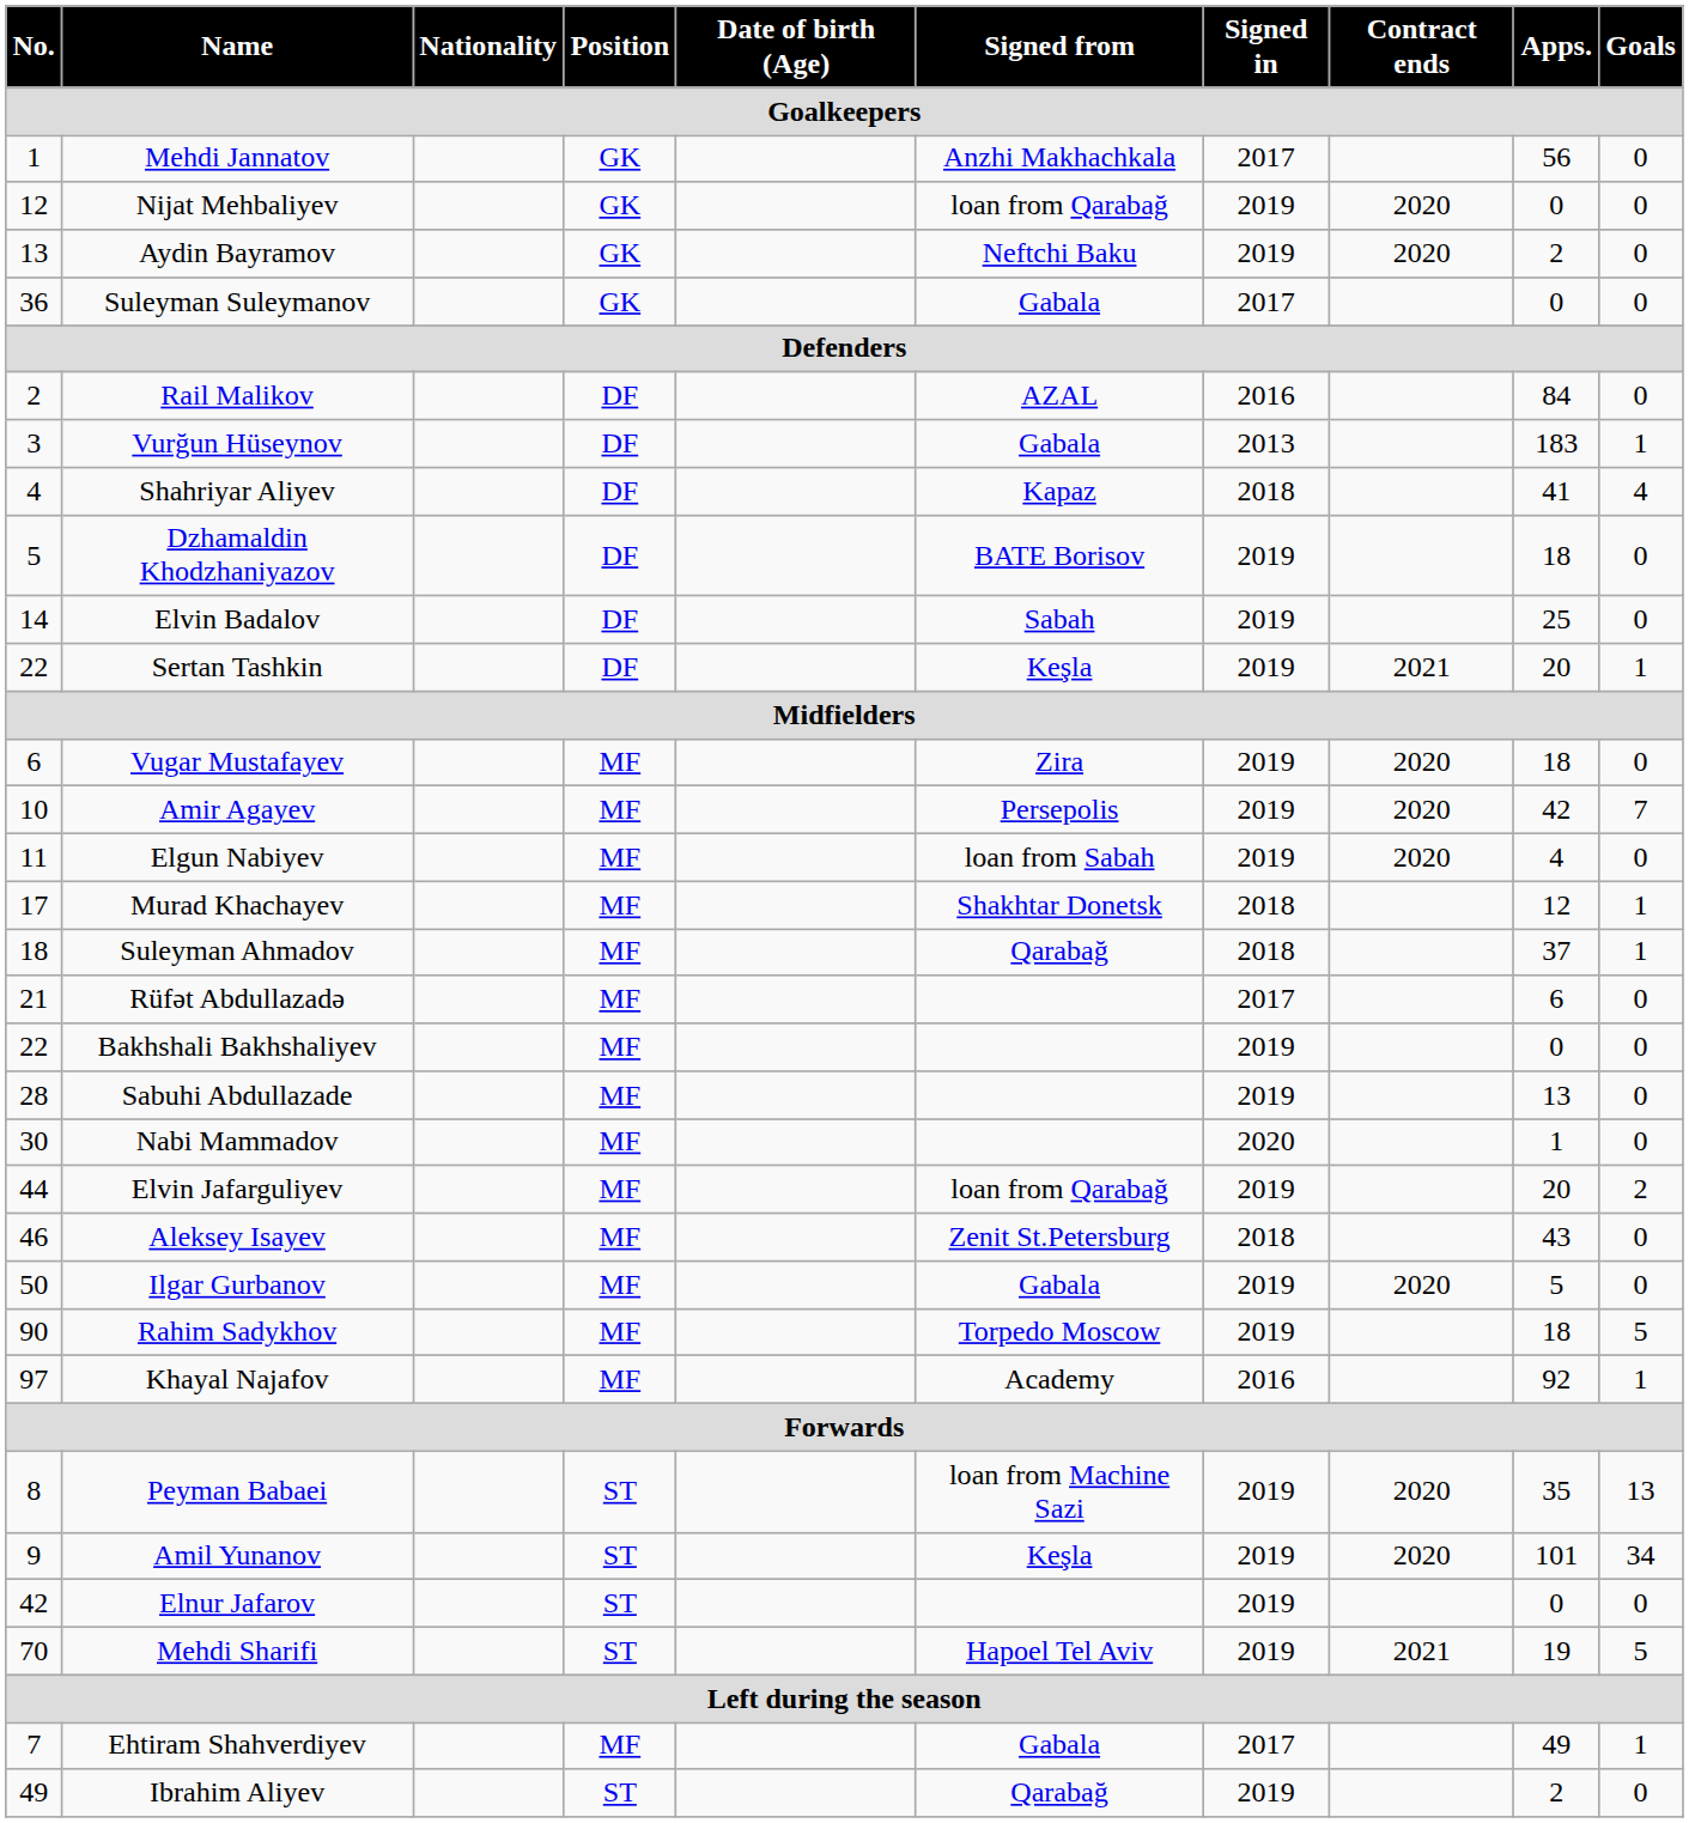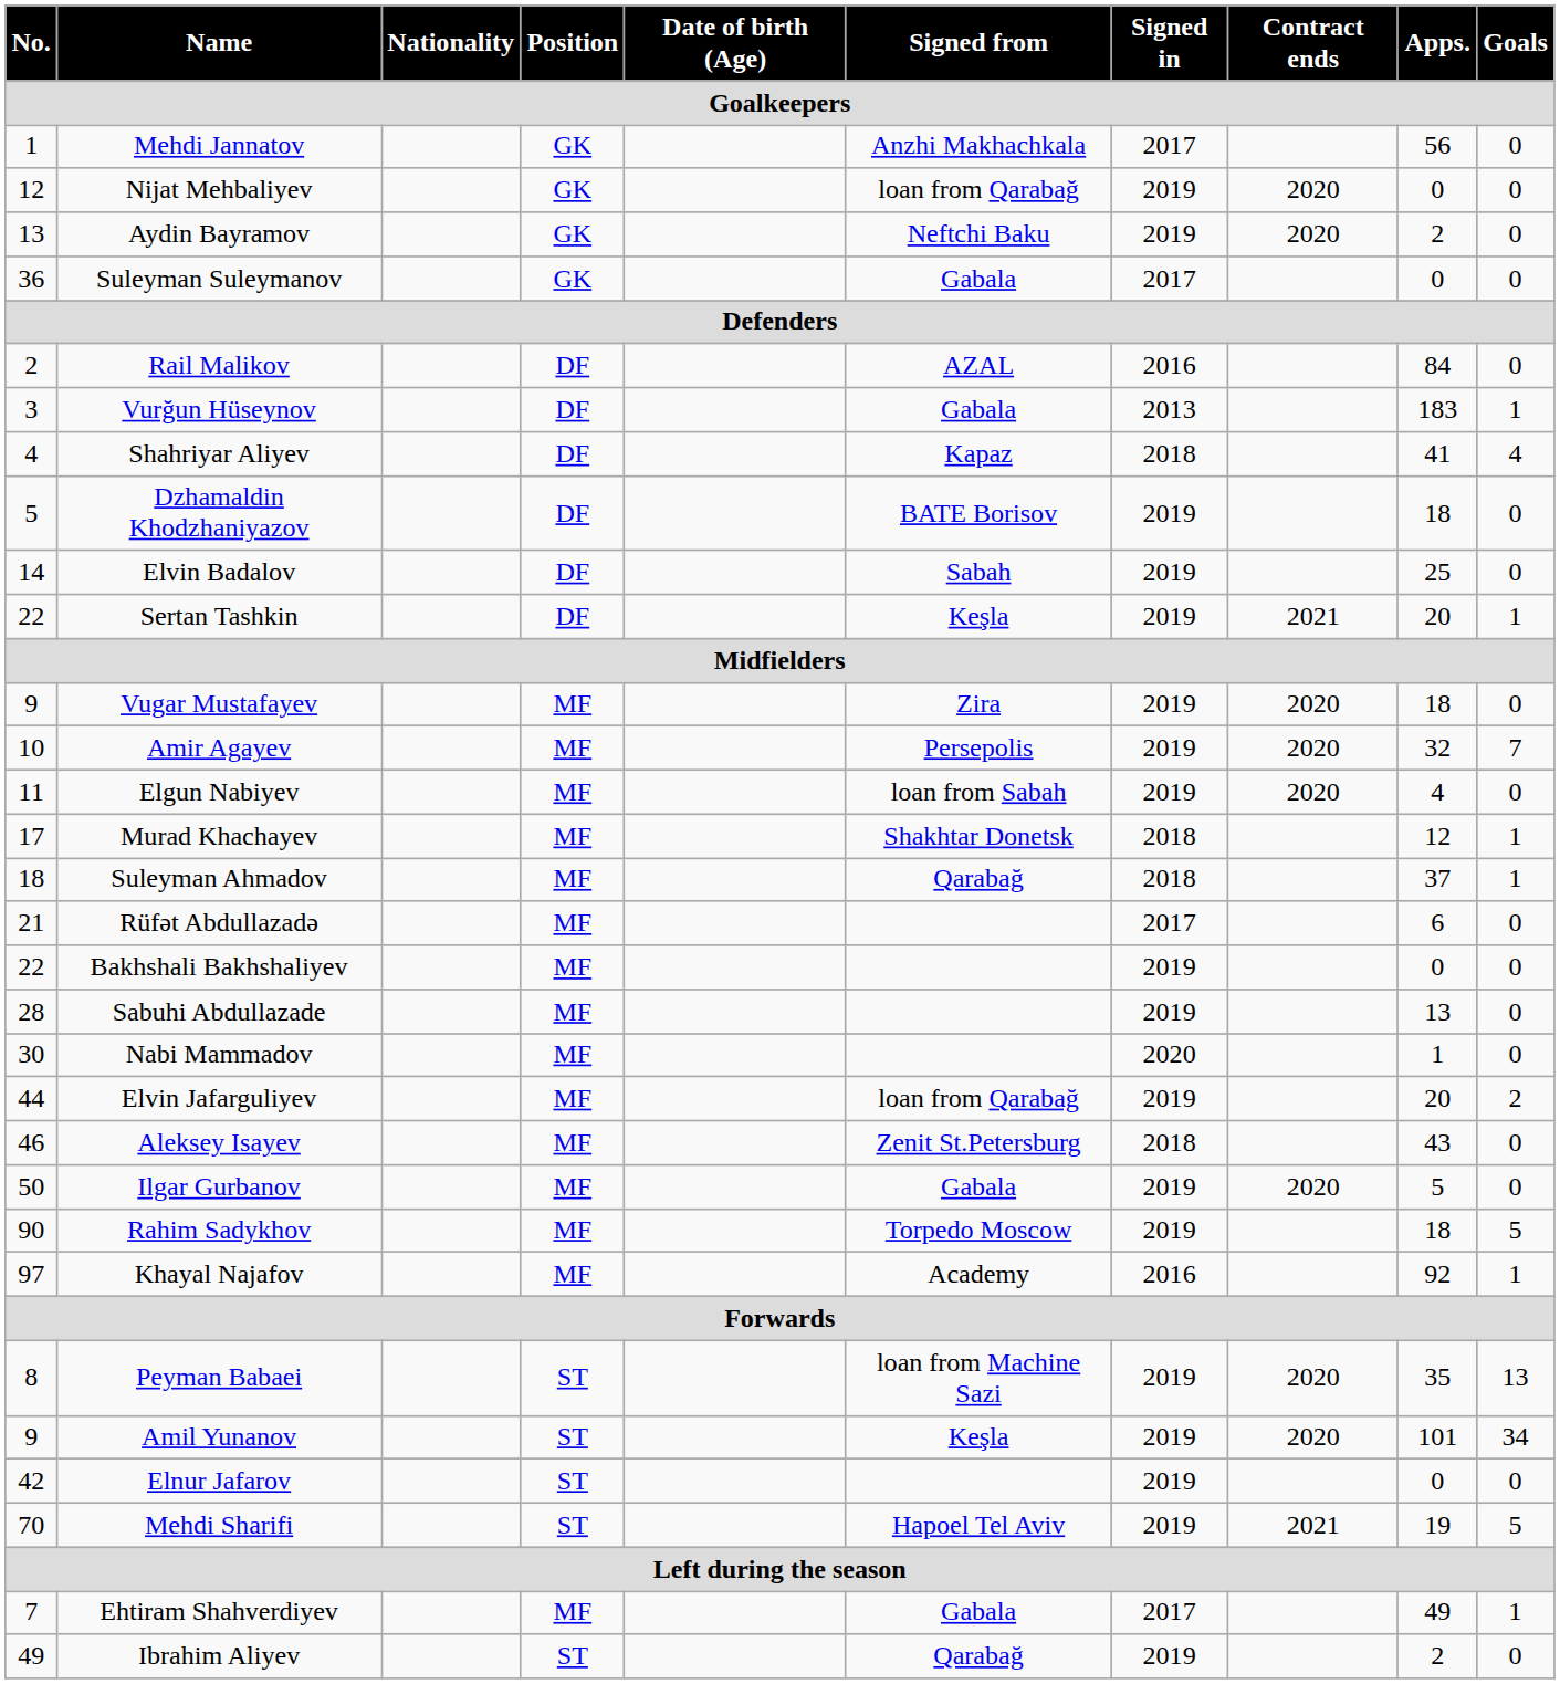Vugar Mustafayev | No.: 6 -> 9
Amir Agayev | Apps.: 42 -> 32
